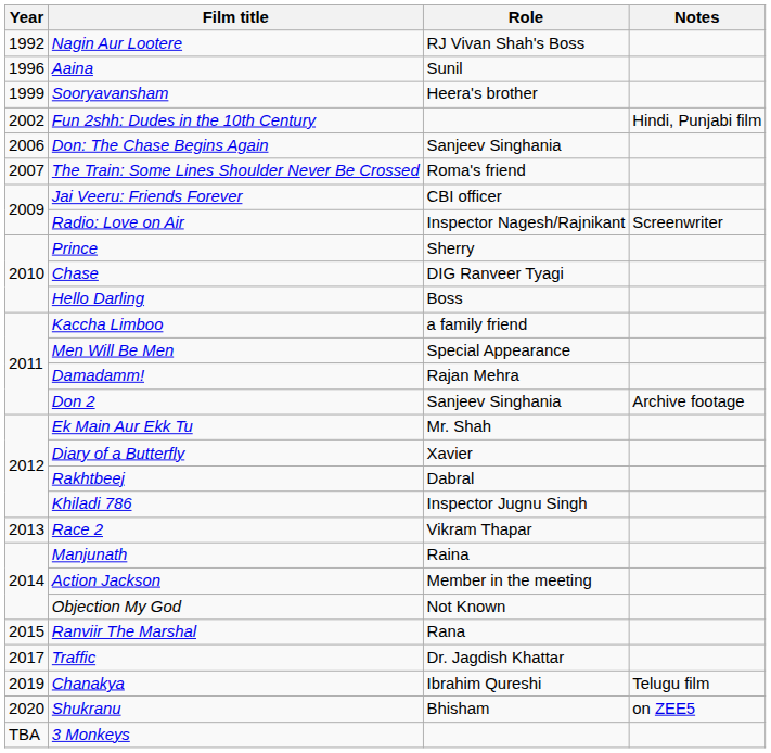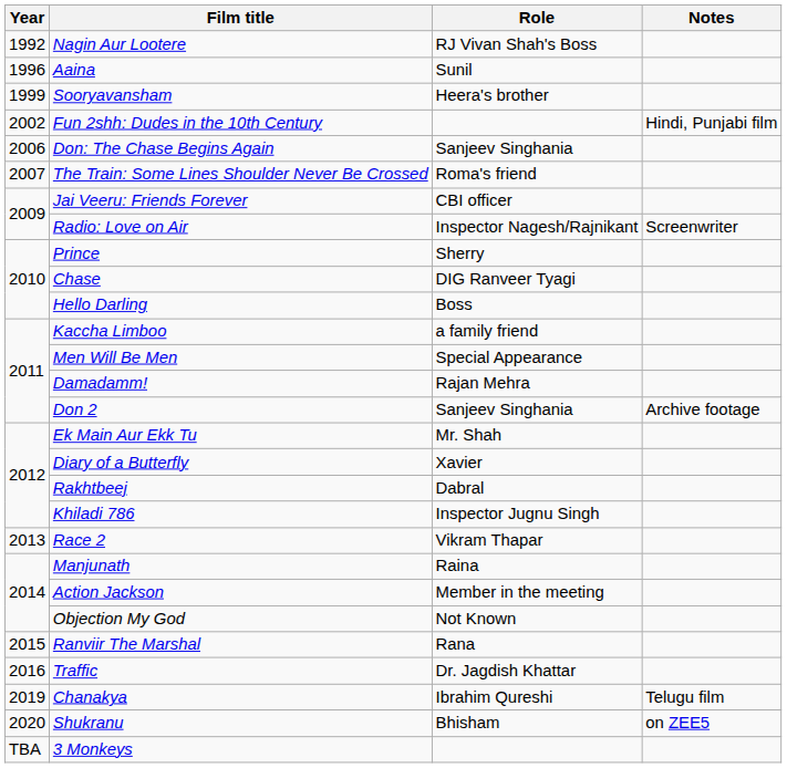Traffic | Year: 2017 -> 2016
